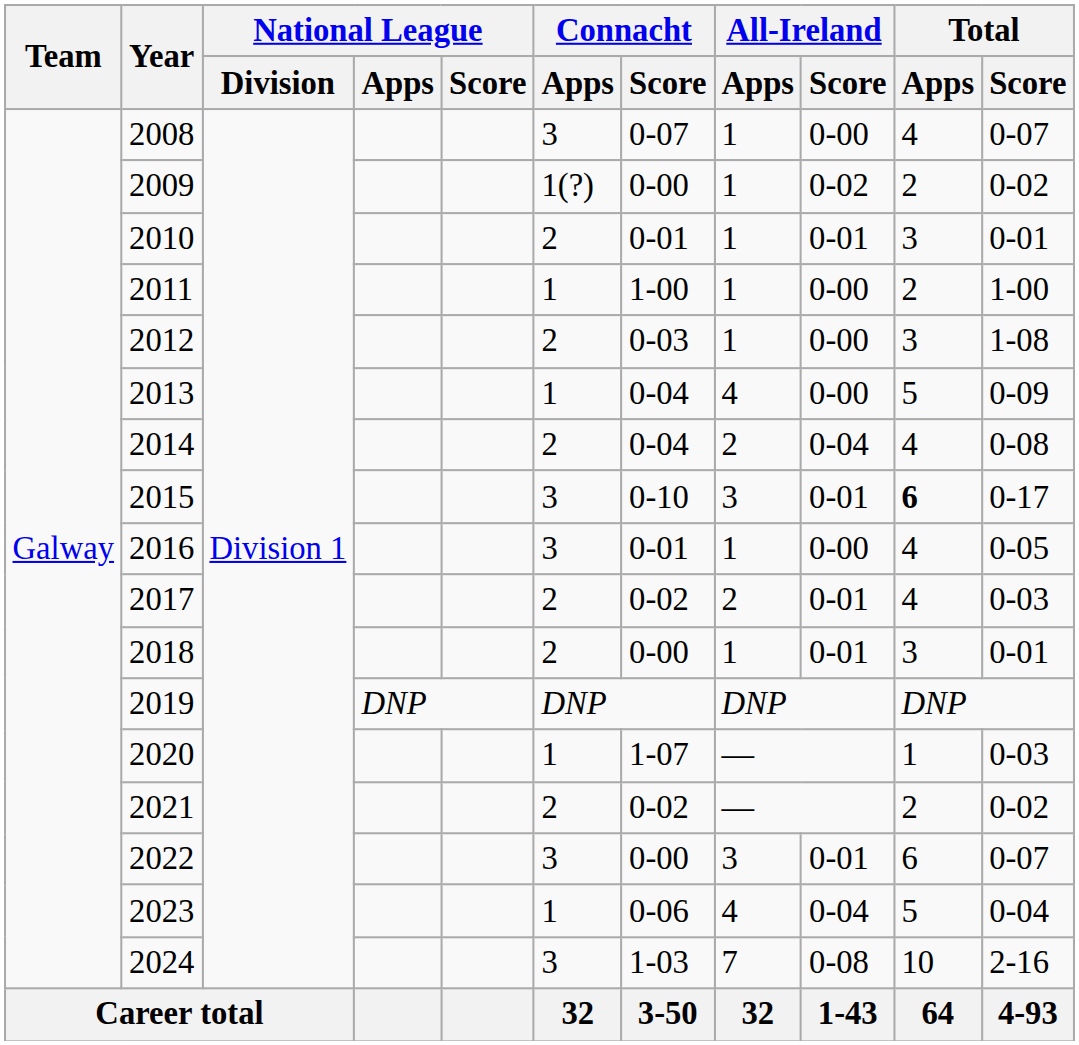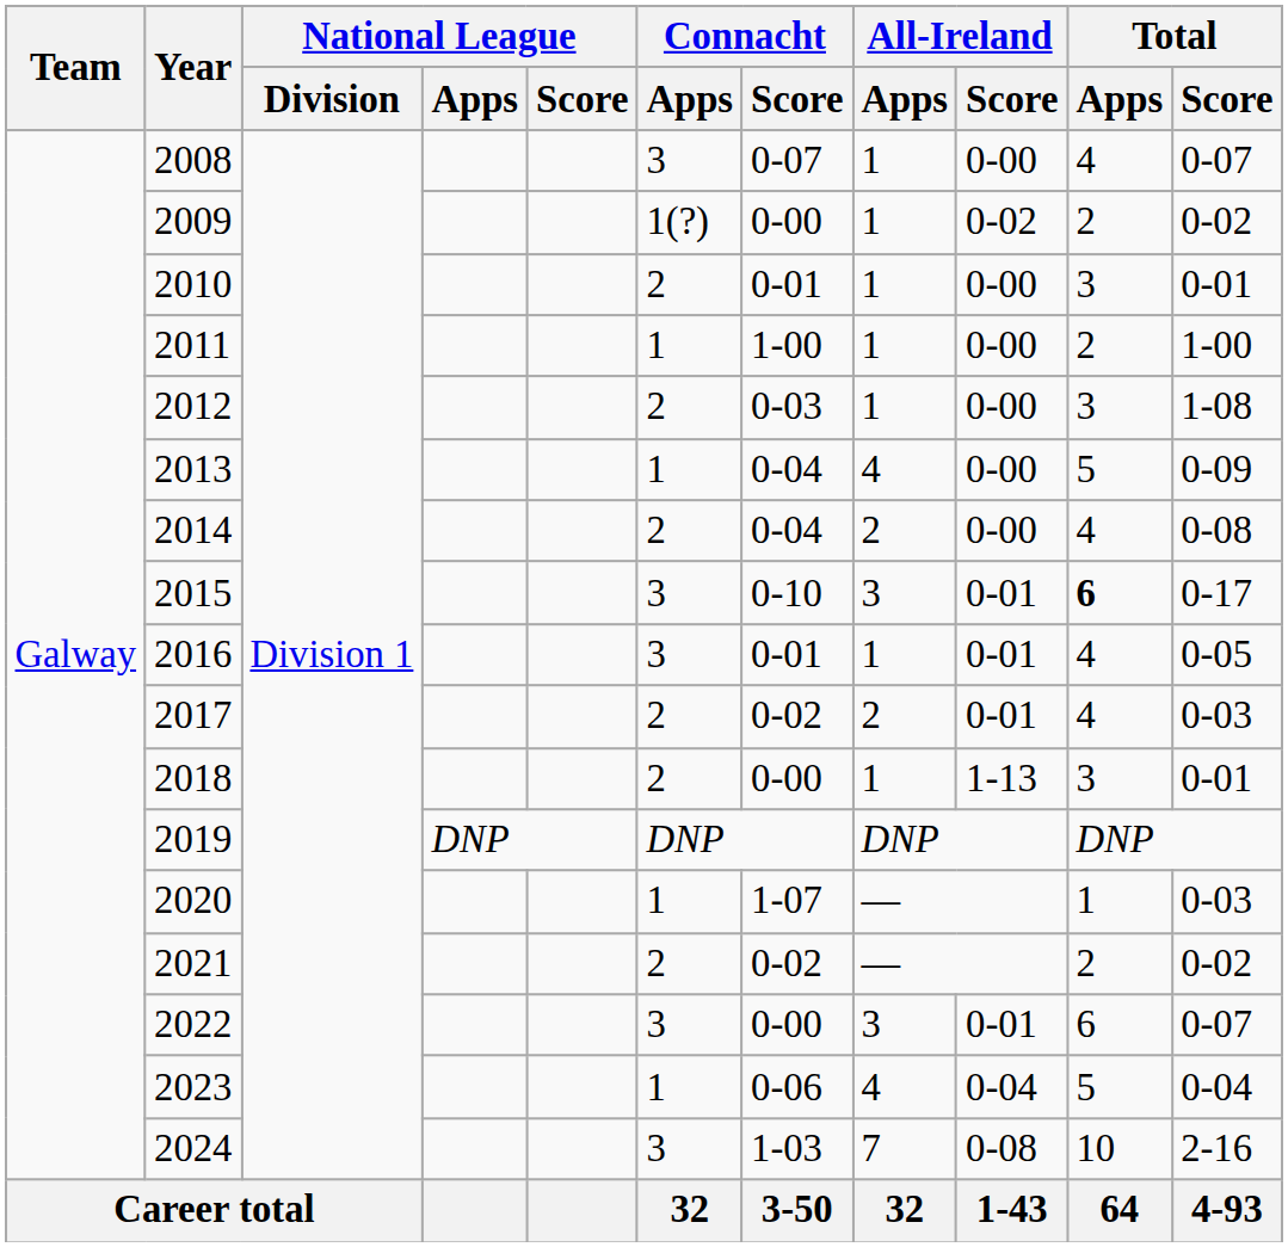2010 | All-Ireland / Score: 0-01 -> 0-00
2014 | All-Ireland / Score: 0-04 -> 0-00
2016 | All-Ireland / Score: 0-00 -> 0-01
2018 | All-Ireland / Score: 0-01 -> 1-13
